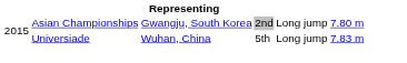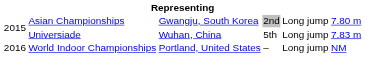+ row: 2016 | World Indoor Championships | Portland, United States | – | Long jump | NM
